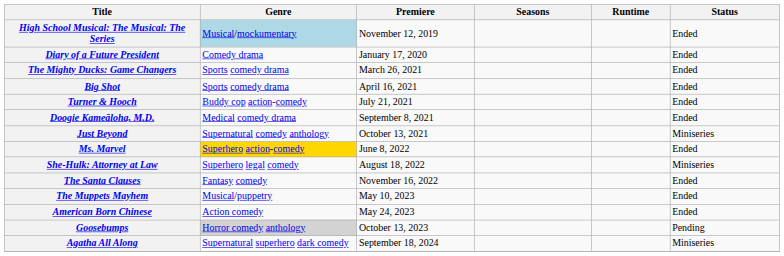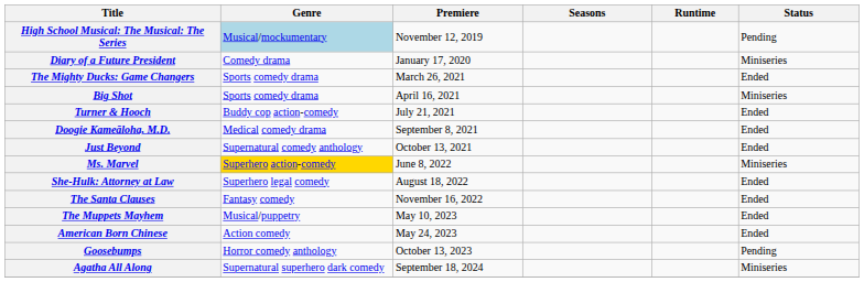High School Musical: The Musical: The Series | Status: Ended -> Pending
Diary of a Future President | Status: Ended -> Miniseries
Big Shot | Status: Ended -> Miniseries
Just Beyond | Status: Miniseries -> Ended
Ms. Marvel | Status: Ended -> Miniseries
She-Hulk: Attorney at Law | Status: Miniseries -> Ended
Goosebumps | Genre: lightgrey background -> no background
